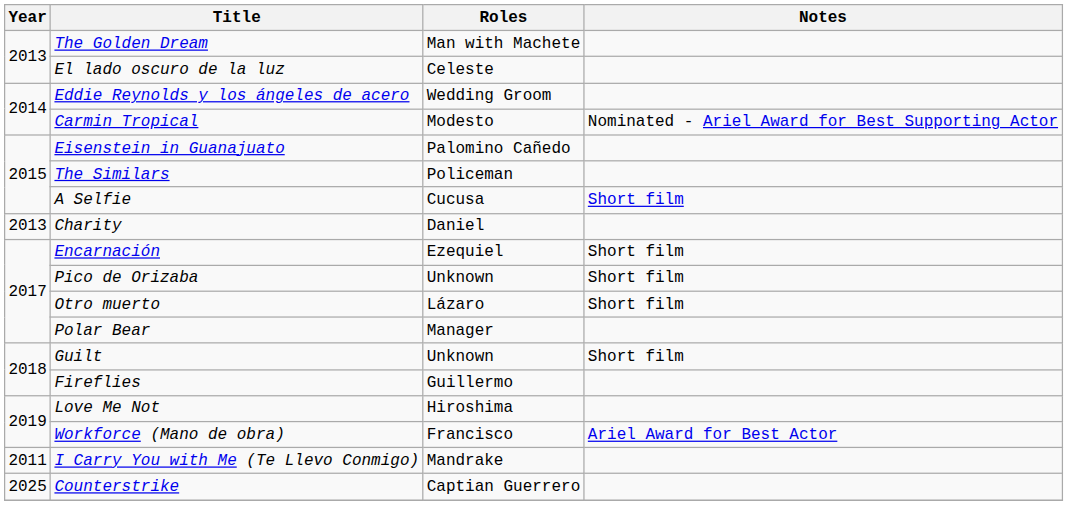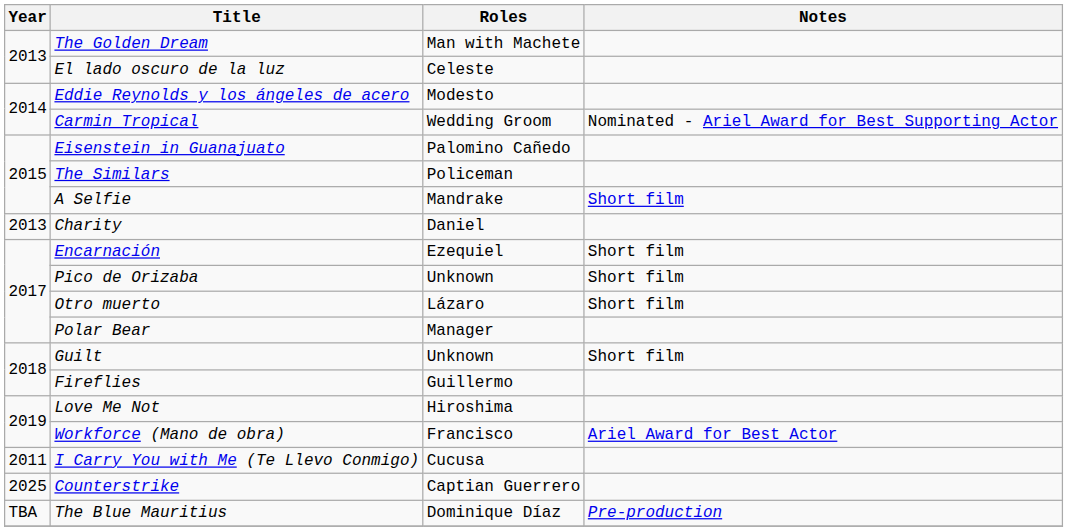Eddie Reynolds y los ángeles de acero | Roles: Wedding Groom -> Modesto
Carmin Tropical | Roles: Modesto -> Wedding Groom
A Selfie | Roles: Cucusa -> Mandrake
I Carry You with Me (Te Llevo Conmigo) | Roles: Mandrake -> Cucusa
+ row: TBA | The Blue Mauritius | Dominique Díaz | Pre-production
